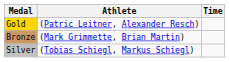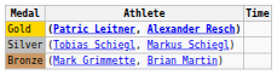Gold | Athlete: normal -> bold
rows swapped: Silver <-> Bronze
